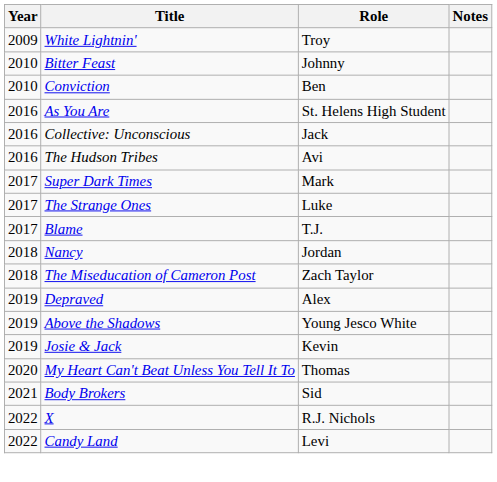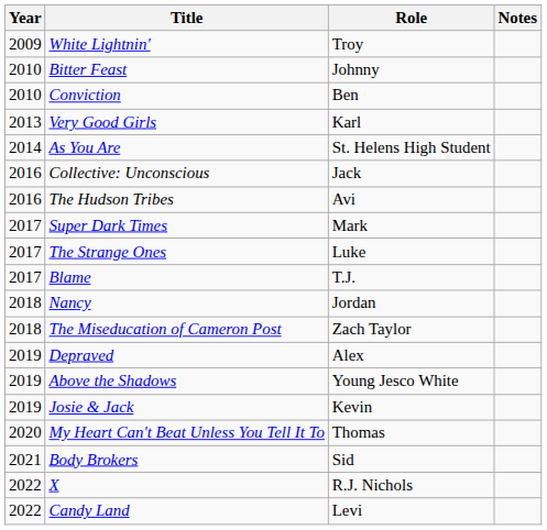+ row: 2013 | Very Good Girls | Karl
As You Are | Year: 2016 -> 2014
